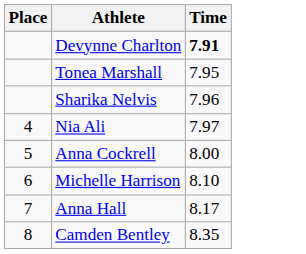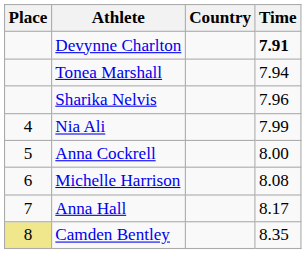+ column: Country
Tonea Marshall | Time: 7.95 -> 7.94
Nia Ali | Time: 7.97 -> 7.99
Michelle Harrison | Time: 8.10 -> 8.08
Camden Bentley | Place: no background -> khaki background
